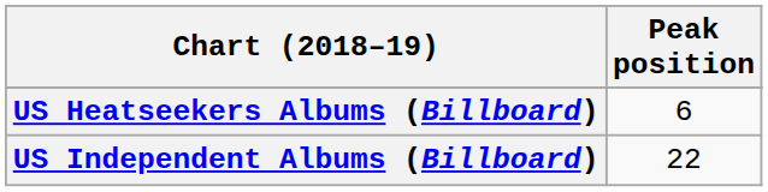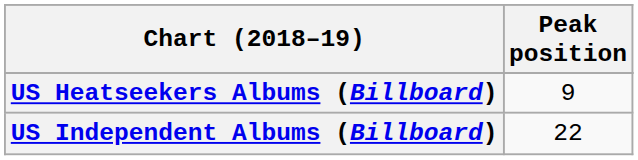US Heatseekers Albums (Billboard) | Peak position: 6 -> 9
